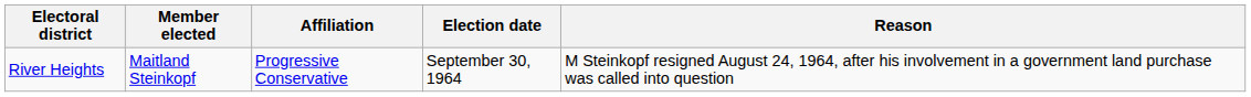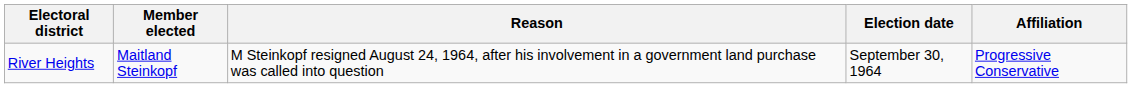columns swapped: Affiliation <-> Reason
